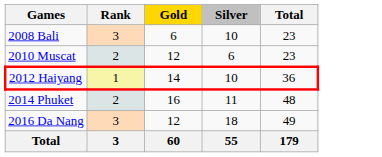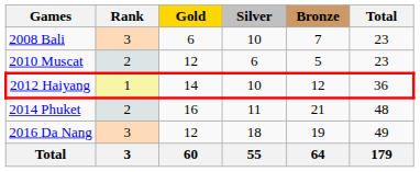+ column: Bronze | 7 | 5 | 12 | 21 | 19 | 64
